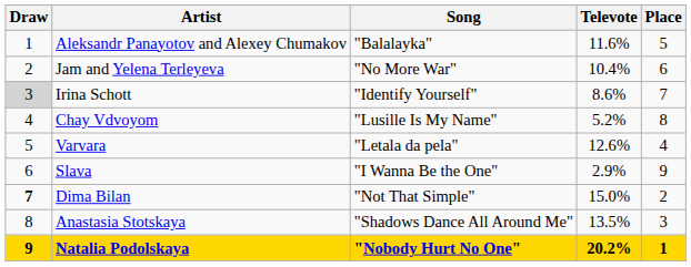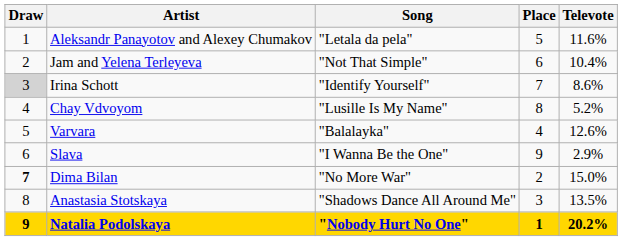columns swapped: Televote <-> Place
Aleksandr Panayotov and Alexey Chumakov | Song: "Balalayka" -> "Letala da pela"
Jam and Yelena Terleyeva | Song: "No More War" -> "Not That Simple"
Varvara | Song: "Letala da pela" -> "Balalayka"
Dima Bilan | Song: "Not That Simple" -> "No More War"
